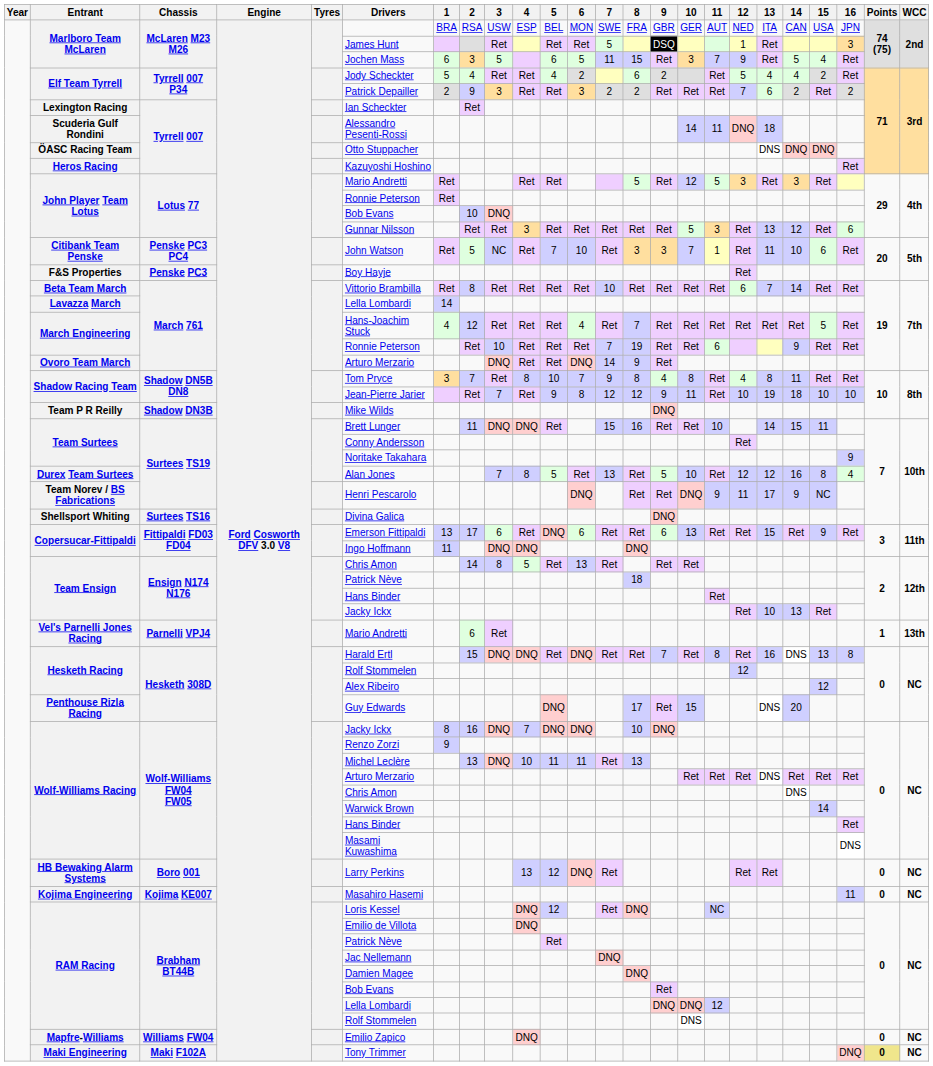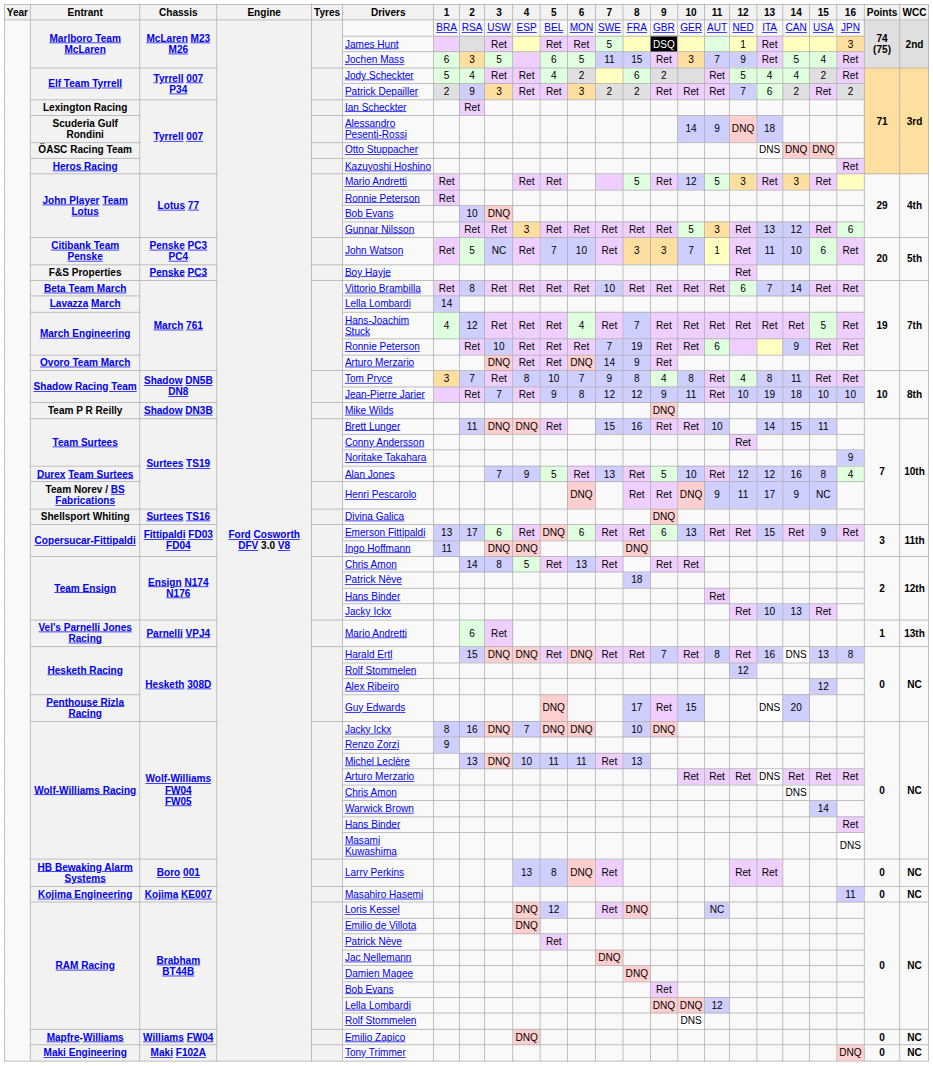Scuderia Gulf Rondini | 11: 11 -> 9
Durex Team Surtees | 4: 8 -> 9
HB Bewaking Alarm Systems | 5: 12 -> 8
Maki Engineering | Points: khaki background -> no background
